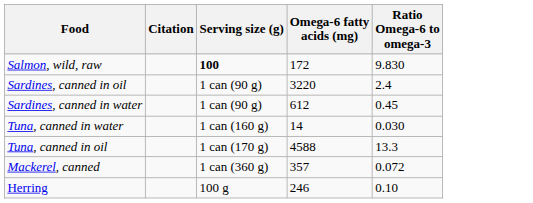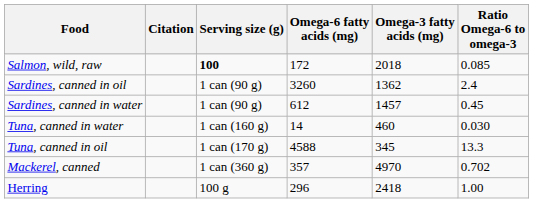+ column: Omega-3 fatty acids (mg) | 2018 | 1362 | 1457 | 460 | 345 | 4970 | 2418
Salmon, wild, raw | Ratio Omega-6 to omega-3: 9.830 -> 0.085
Sardines, canned in oil | Omega-6 fatty acids (mg): 3220 -> 3260
Mackerel, canned | Ratio Omega-6 to omega-3: 0.072 -> 0.702
Herring | Omega-6 fatty acids (mg): 246 -> 296
Herring | Ratio Omega-6 to omega-3: 0.10 -> 1.00
